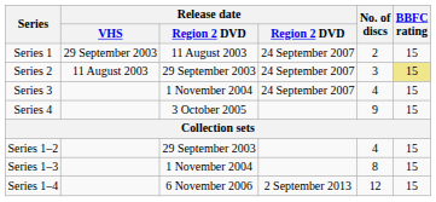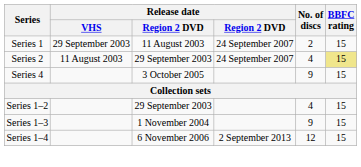Series 2 | No. of discs: 3 -> 4
- row: Series 3 | 1 November 2004 | 24 September 2007 | 4 | 15
Series 1–3 | No. of discs: 8 -> 9
